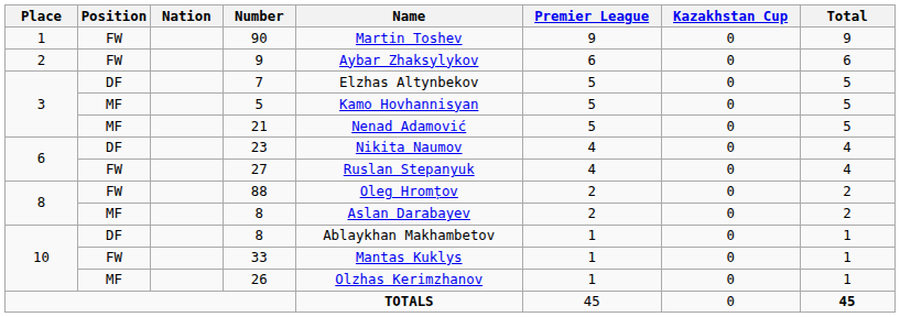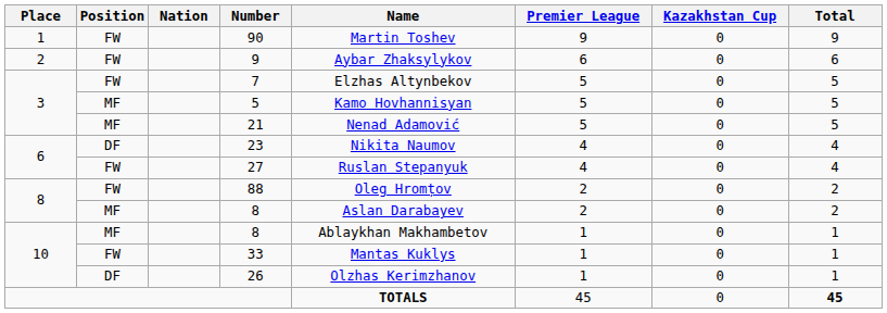7 | Position: DF -> FW
10 / 8 | Position: DF -> MF
26 | Position: MF -> DF
